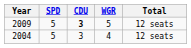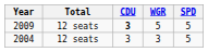columns swapped: SPD <-> Total
2004 | WGR: 4 -> 3
